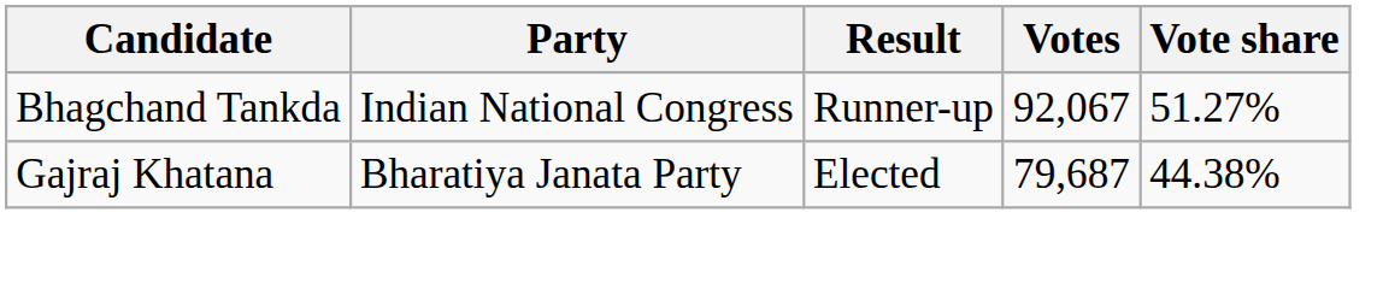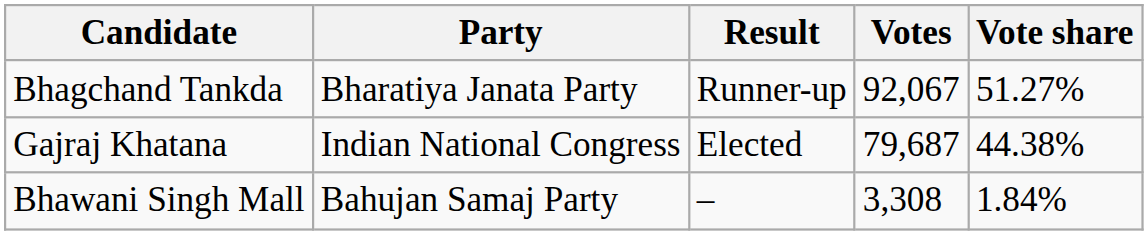Bhagchand Tankda | Party: Indian National Congress -> Bharatiya Janata Party
Gajraj Khatana | Party: Bharatiya Janata Party -> Indian National Congress
+ row: Bhawani Singh Mall | Bahujan Samaj Party | – | 3,308 | 1.84%
